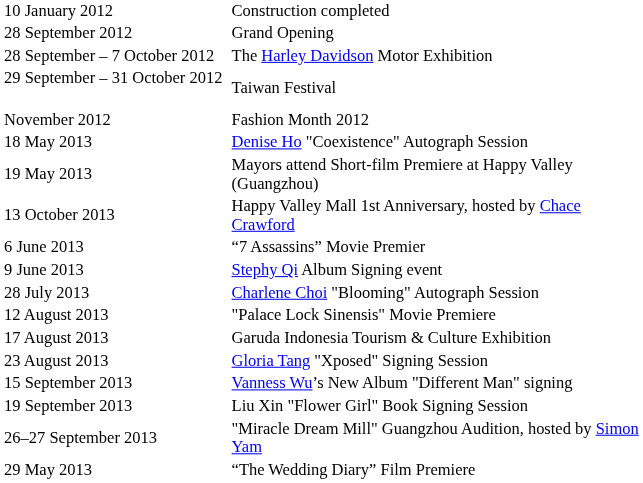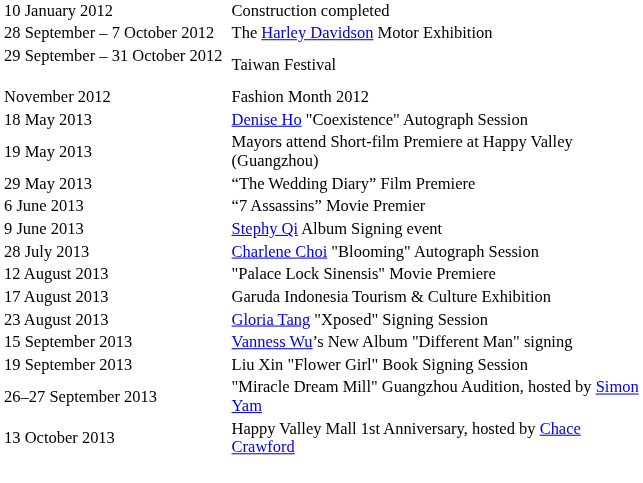- row: 28 September 2012 | Grand Opening
rows swapped: 29 May 2013 <-> 13 October 2013
